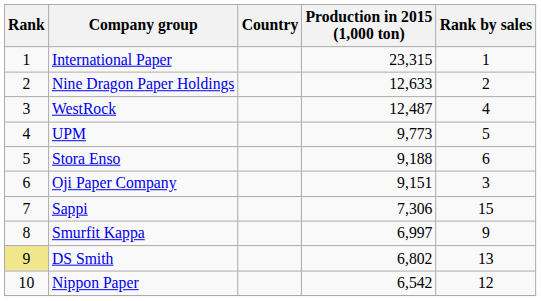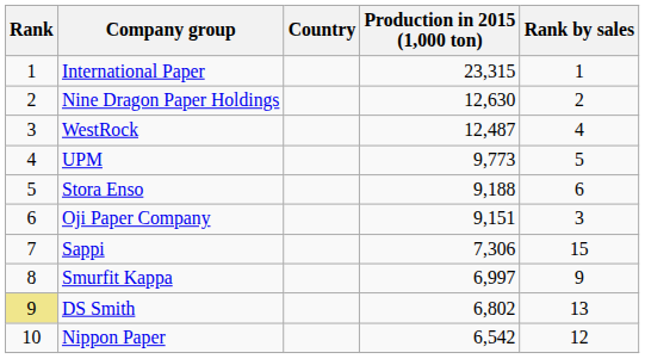Nine Dragon Paper Holdings | Production in 2015 (1,000 ton): 12,633 -> 12,630
